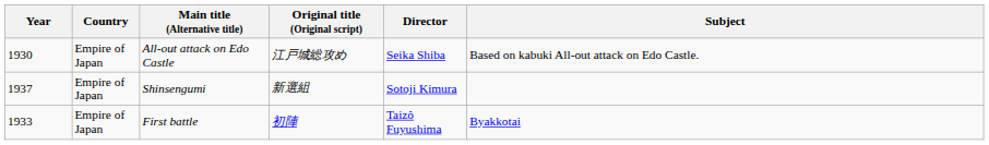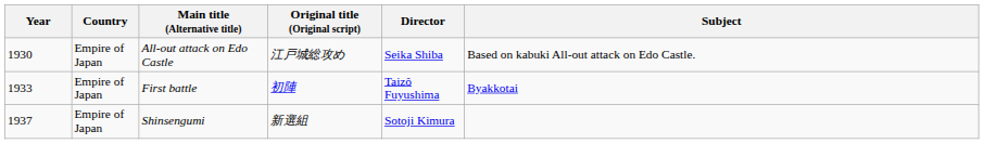rows swapped: First battle <-> Shinsengumi
